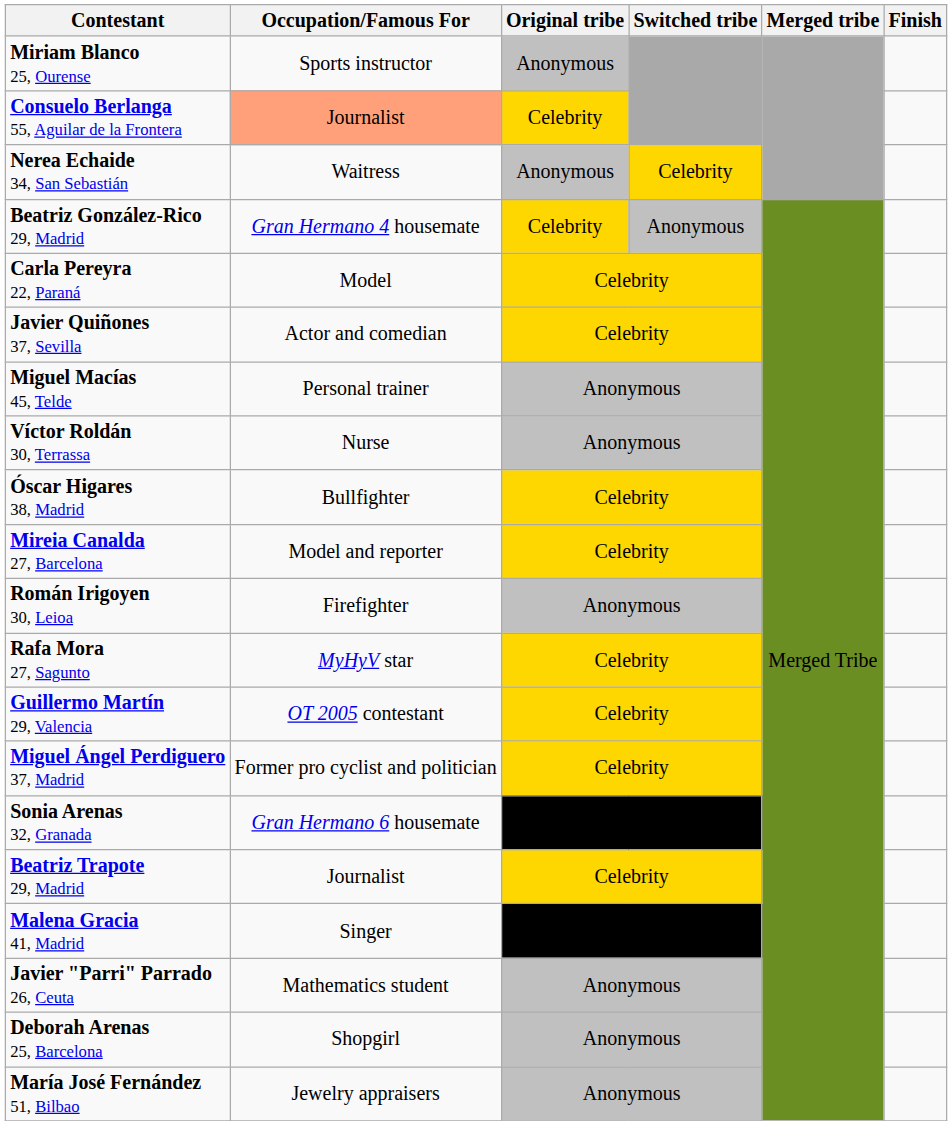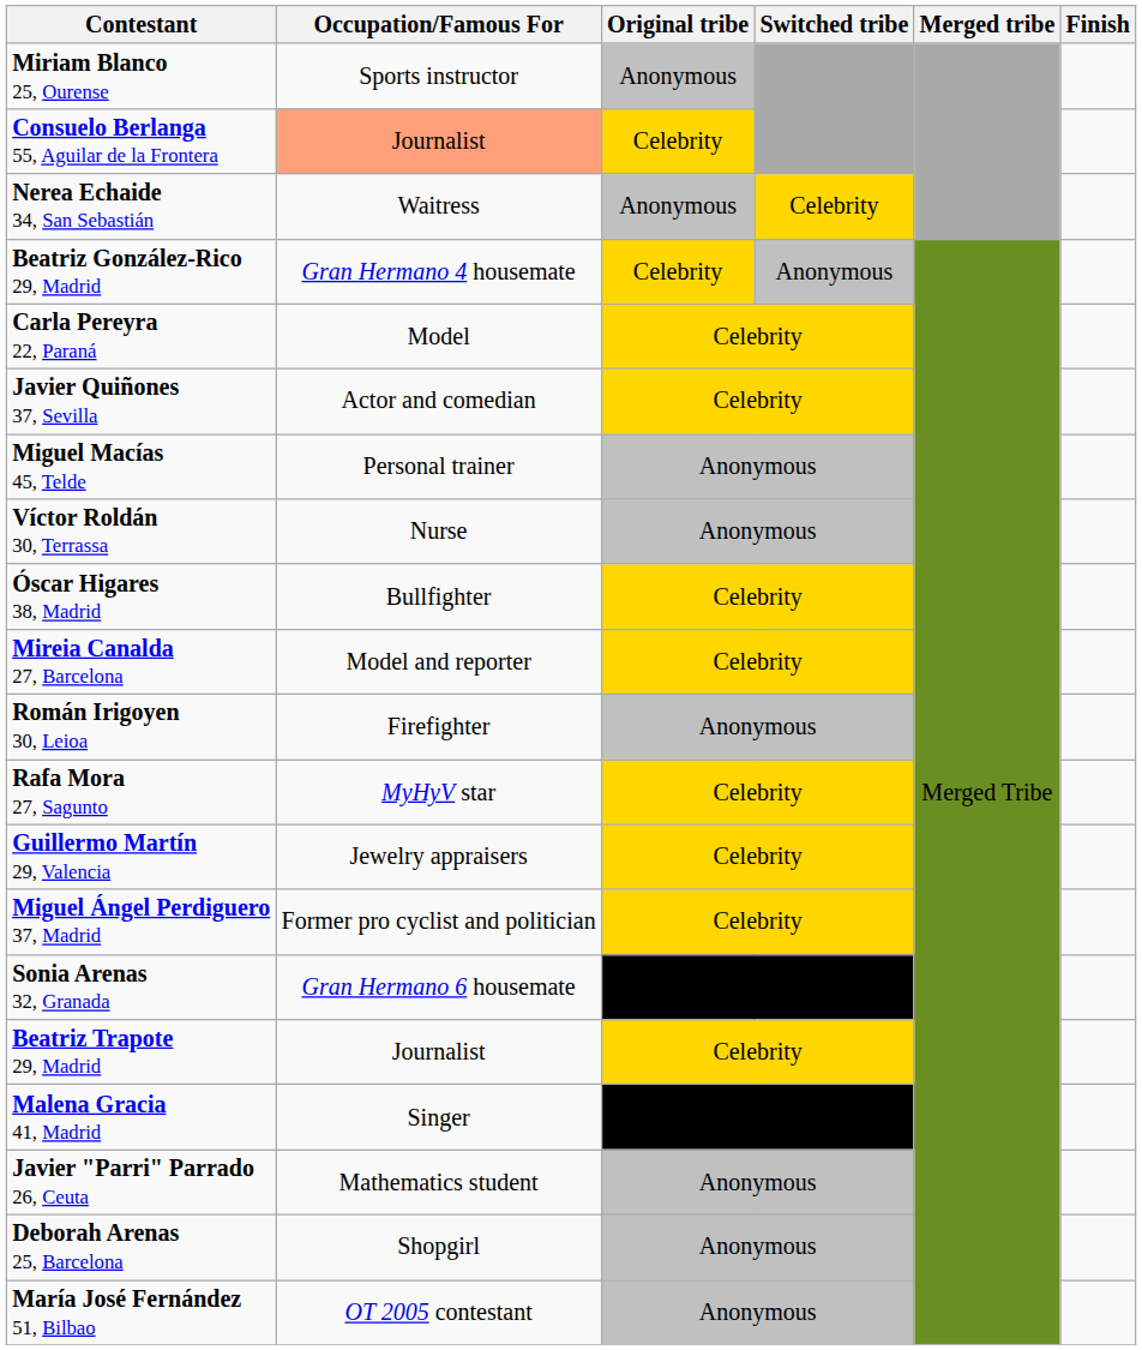Guillermo Martín 29, Valencia | Occupation/Famous For: OT 2005 contestant -> Jewelry appraisers
María José Fernández 51, Bilbao | Occupation/Famous For: Jewelry appraisers -> OT 2005 contestant
